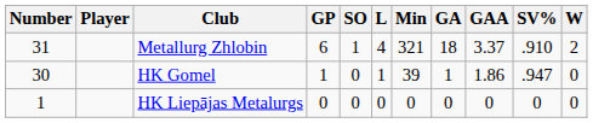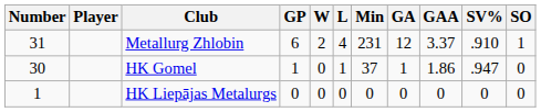columns swapped: W <-> SO
Metallurg Zhlobin | Min: 321 -> 231
Metallurg Zhlobin | GA: 18 -> 12
HK Gomel | Min: 39 -> 37
